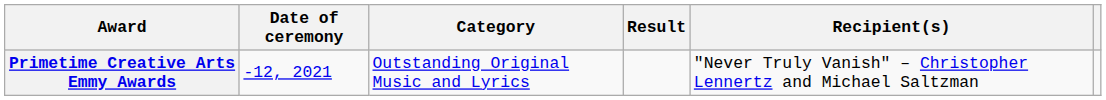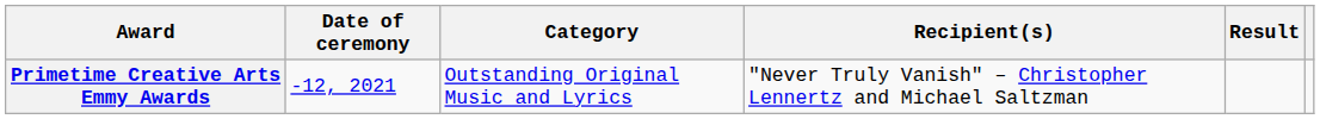columns swapped: Recipient(s) <-> Result
